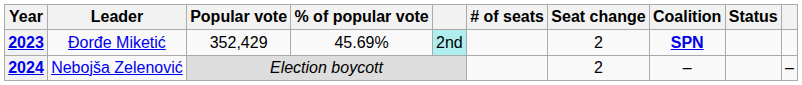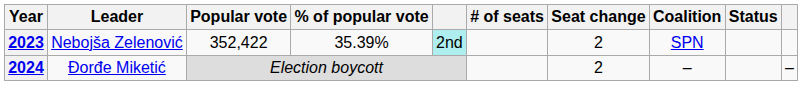2023 | Leader: Đorđe Miketić -> Nebojša Zelenović
2023 | Popular vote: 352,429 -> 352,422
2023 | % of popular vote: 45.69% -> 35.39%
2023 | Coalition: bold -> normal
2024 | Leader: Nebojša Zelenović -> Đorđe Miketić
